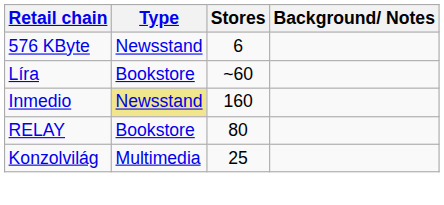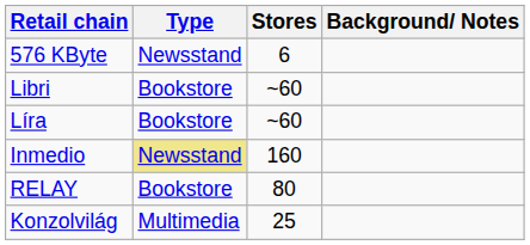+ row: Libri | Bookstore | ~60
